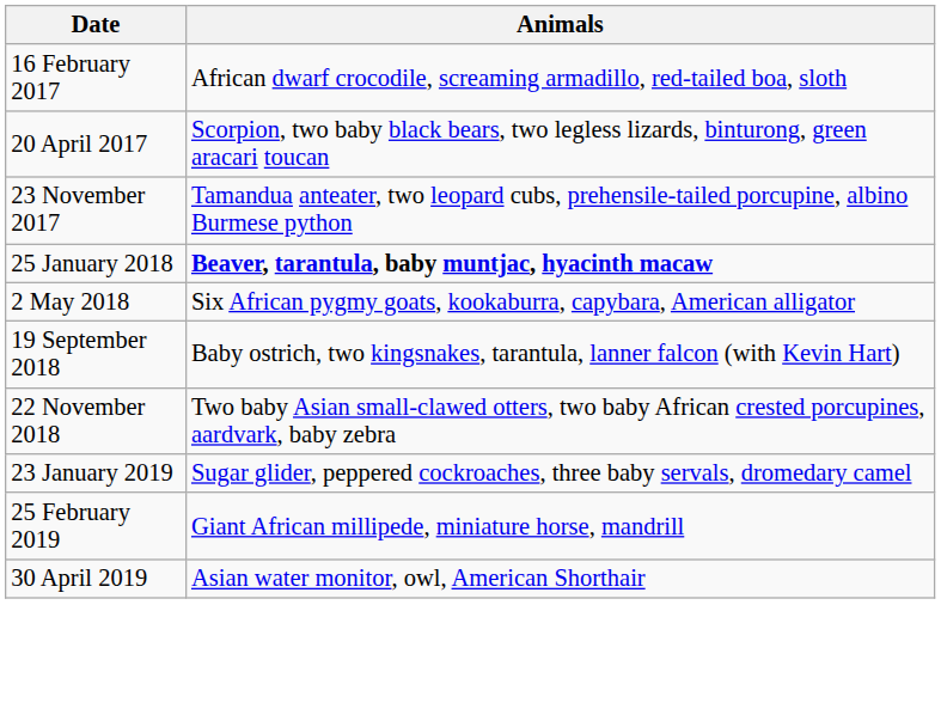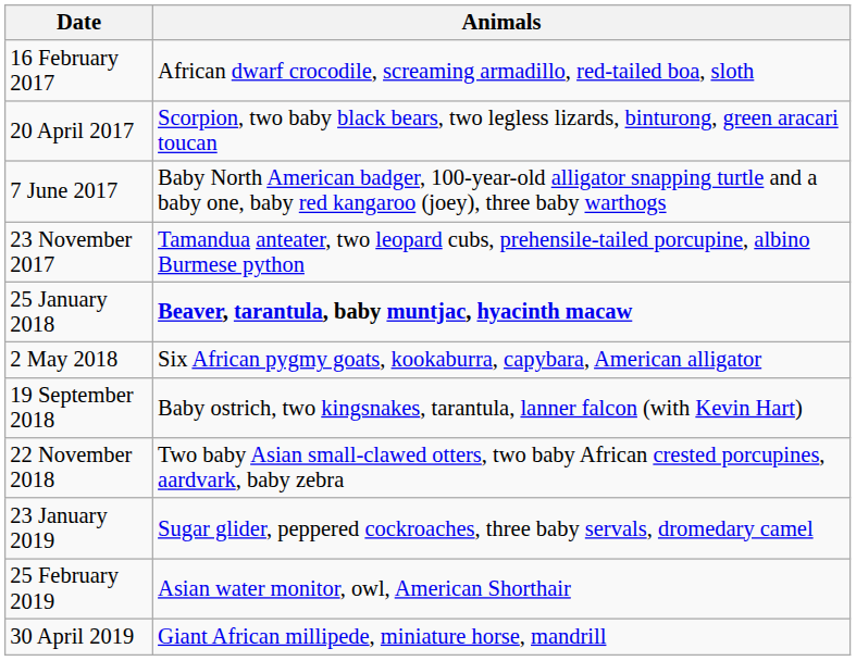+ row: 7 June 2017 | Baby North American badger, 100-year-old alligator snapping turtle and a baby one, baby red kangaroo (joey), three baby warthogs
25 February 2019 | Animals: Giant African millipede, miniature horse, mandrill -> Asian water monitor, owl, American Shorthair
30 April 2019 | Animals: Asian water monitor, owl, American Shorthair -> Giant African millipede, miniature horse, mandrill
